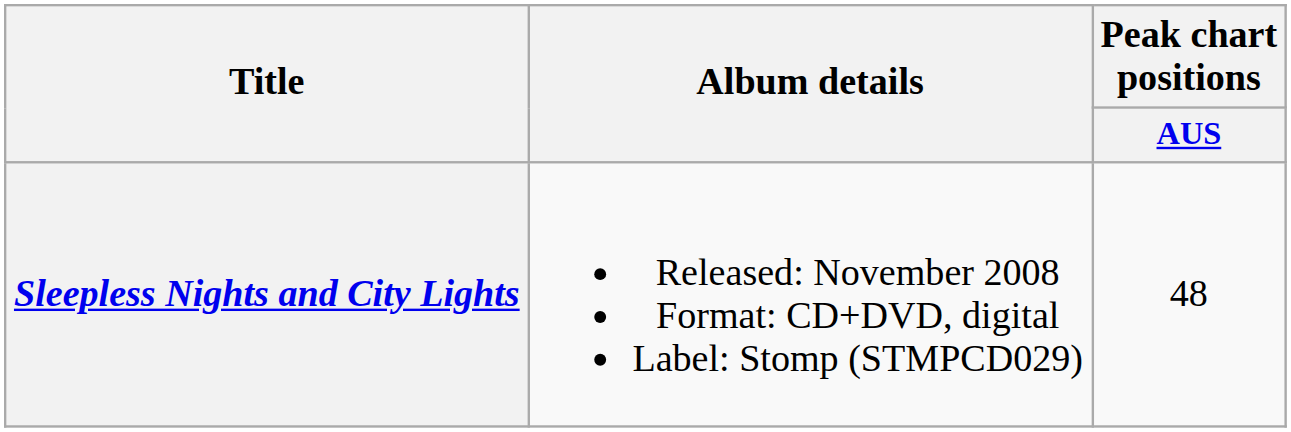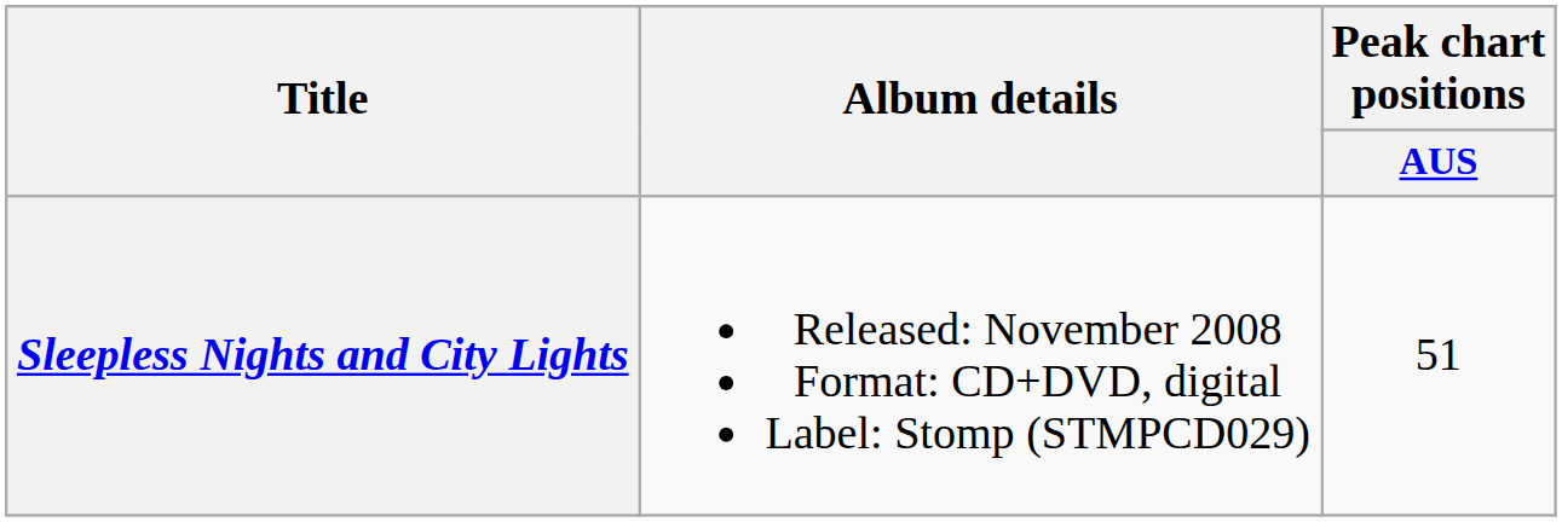Sleepless Nights and City Lights | Peak chart positions / AUS: 48 -> 51
